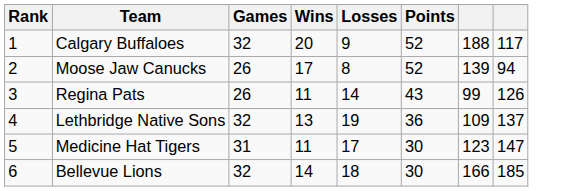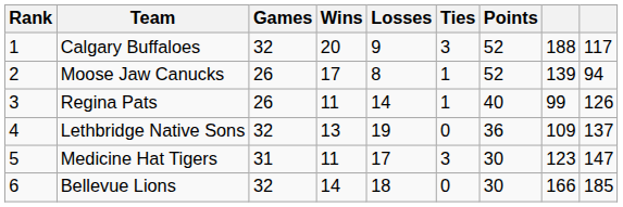+ column: Ties | 3 | 1 | 1 | 0 | 3 | 0
Regina Pats | Points: 43 -> 40
